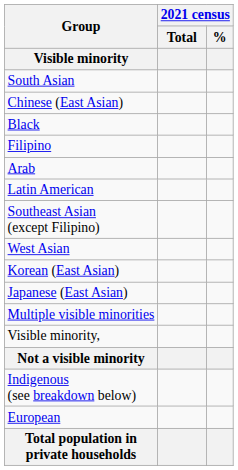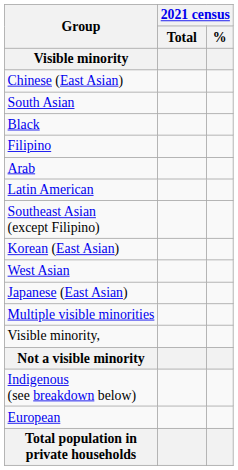rows swapped: South Asian <-> Chinese (East Asian)
rows swapped: West Asian <-> Korean (East Asian)
